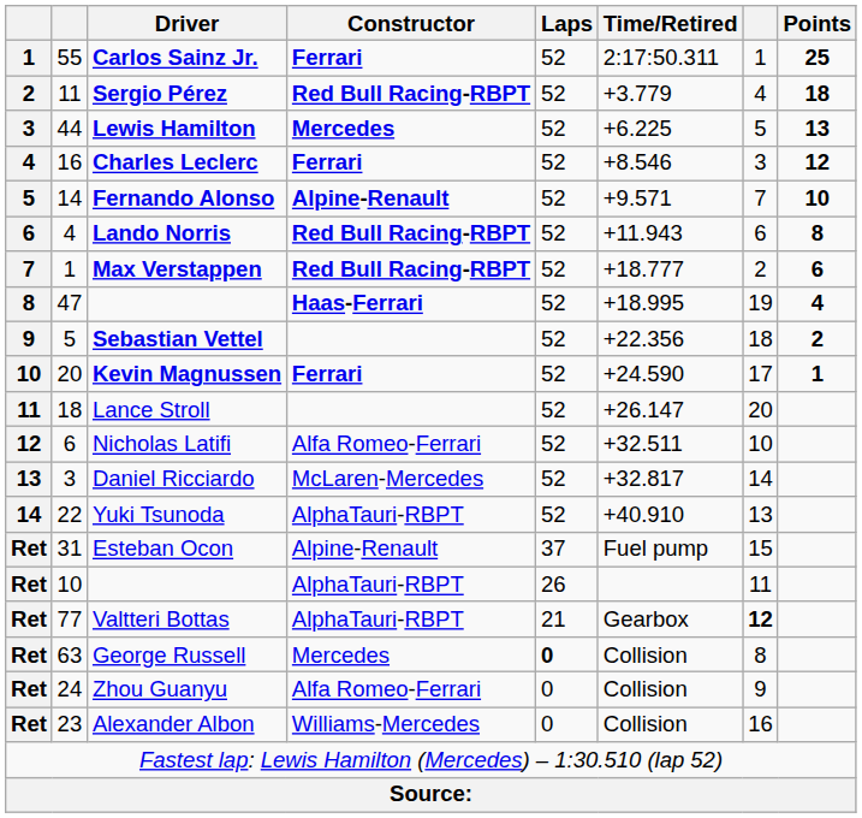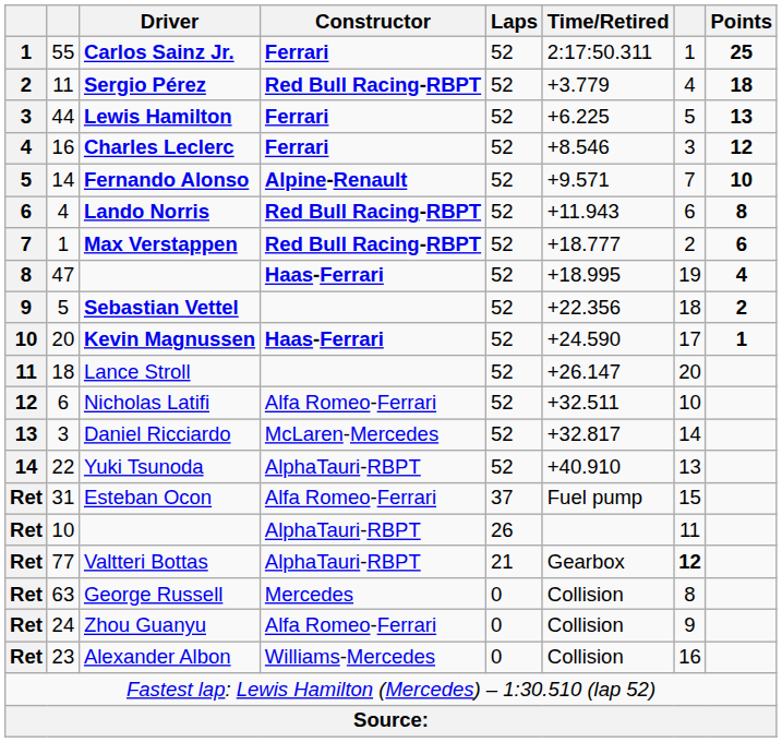Lewis Hamilton | Constructor: Mercedes -> Ferrari
Kevin Magnussen | Constructor: Ferrari -> Haas-Ferrari
Esteban Ocon | Constructor: Alpine-Renault -> Alfa Romeo-Ferrari
George Russell | Laps: bold -> normal
